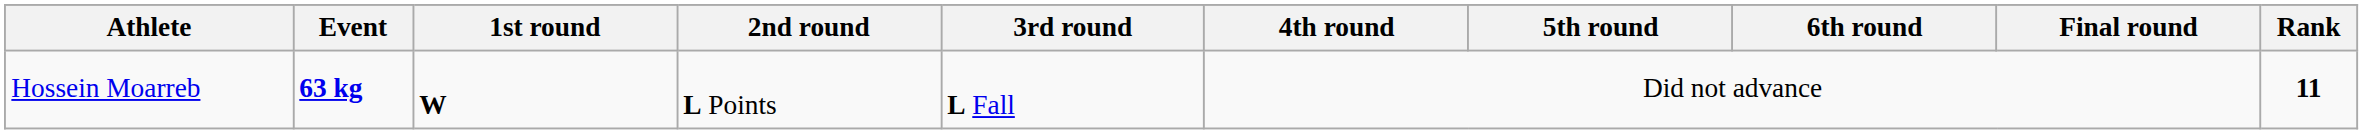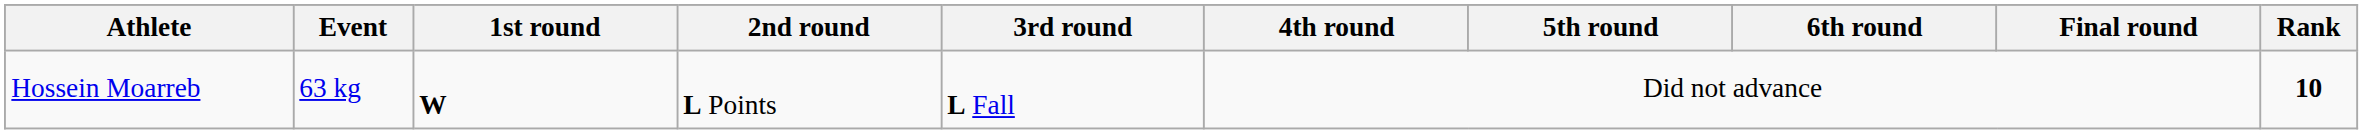Hossein Moarreb | Event: bold -> normal
Hossein Moarreb | Rank: 11 -> 10
